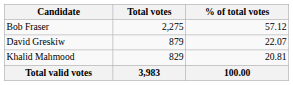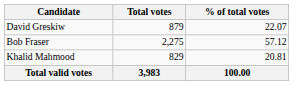rows swapped: Bob Fraser <-> David Greskiw
